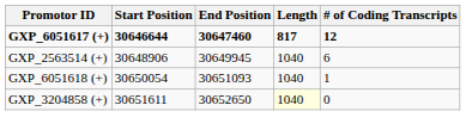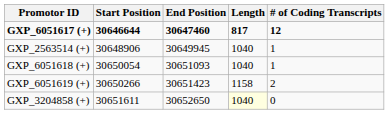GXP_2563514 (+) | # of Coding Transcripts: 6 -> 1
+ row: GXP_6051619 (+) | 30650266 | 30651423 | 1158 | 2
